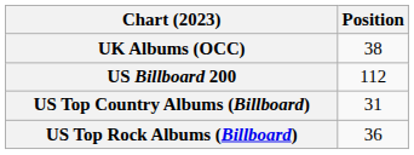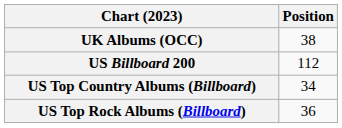US Top Country Albums (Billboard) | Position: 31 -> 34
